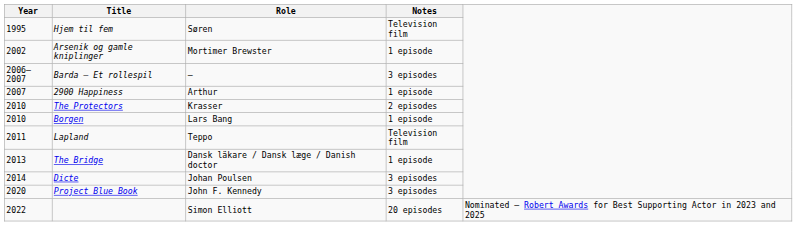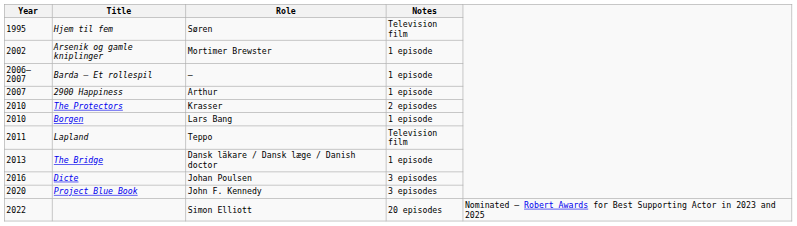Barda – Et rollespil | Notes: 3 episodes -> 1 episode
Dicte | Year: 2014 -> 2016
